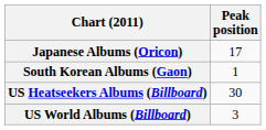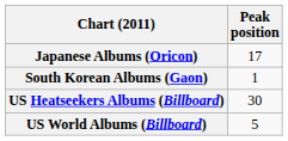US World Albums (Billboard) | Peak position: 3 -> 5
